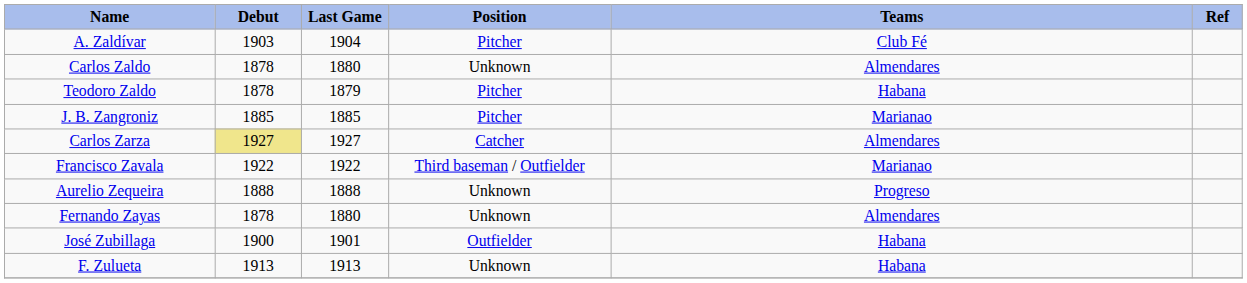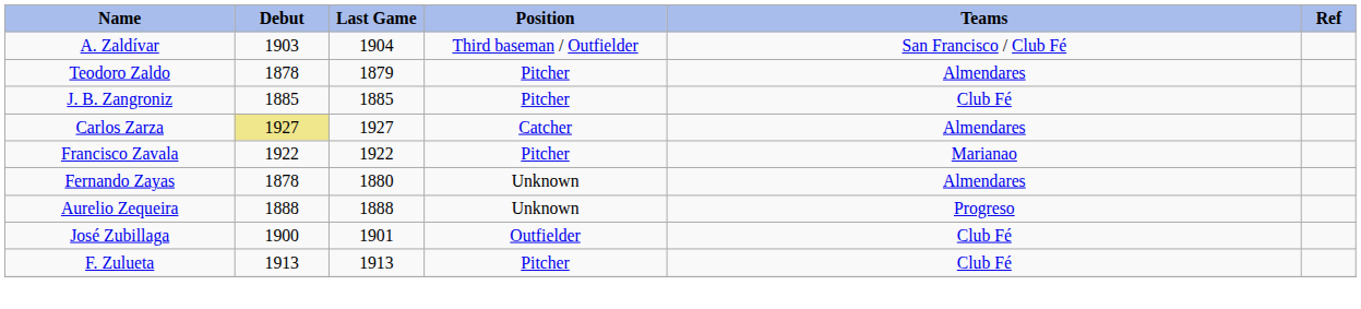A. Zaldívar | Position: Pitcher -> Third baseman / Outfielder
A. Zaldívar | Teams: Club Fé -> San Francisco / Club Fé
- row: Carlos Zaldo | 1878 | 1880 | Unknown | Almendares
Teodoro Zaldo | Teams: Habana -> Almendares
J. B. Zangroniz | Teams: Marianao -> Club Fé
Francisco Zavala | Position: Third baseman / Outfielder -> Pitcher
rows swapped: Fernando Zayas <-> Aurelio Zequeira
José Zubillaga | Teams: Habana -> Club Fé
F. Zulueta | Position: Unknown -> Pitcher
F. Zulueta | Teams: Habana -> Club Fé
